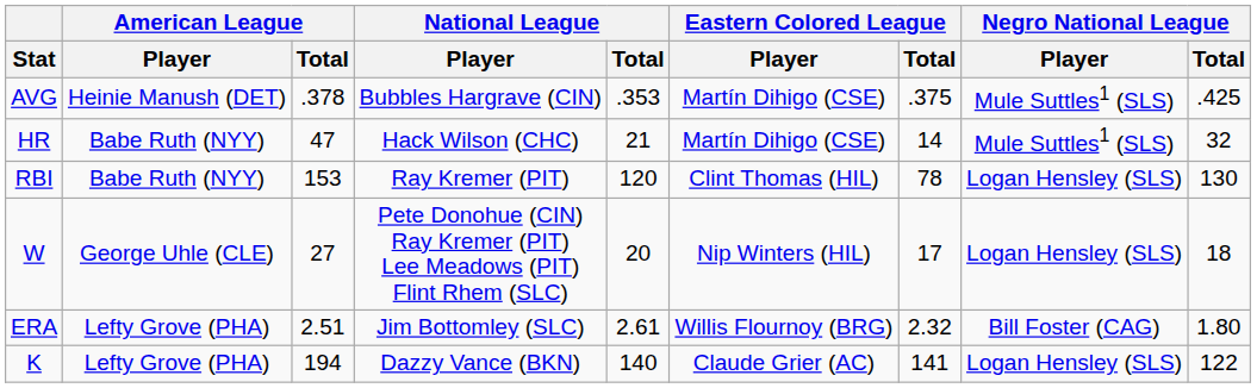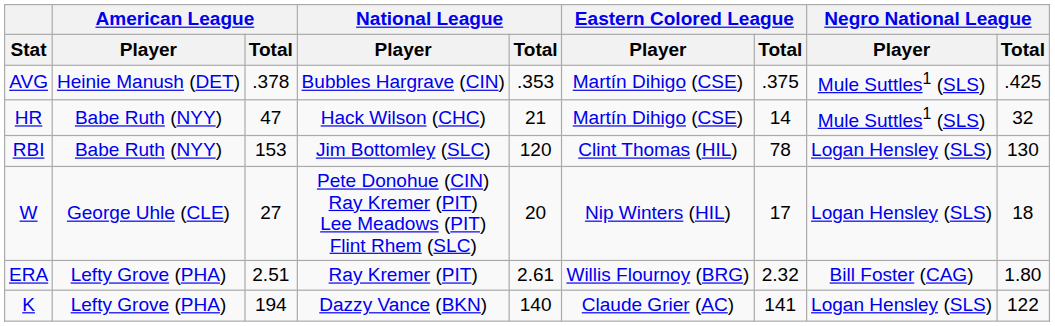RBI | National League / Player: Ray Kremer (PIT) -> Jim Bottomley (SLC)
ERA | National League / Player: Jim Bottomley (SLC) -> Ray Kremer (PIT)
